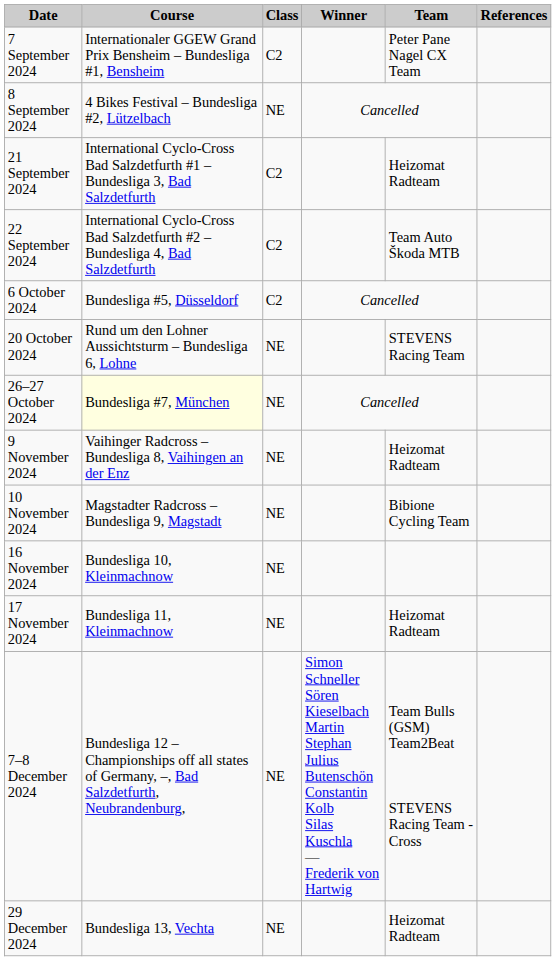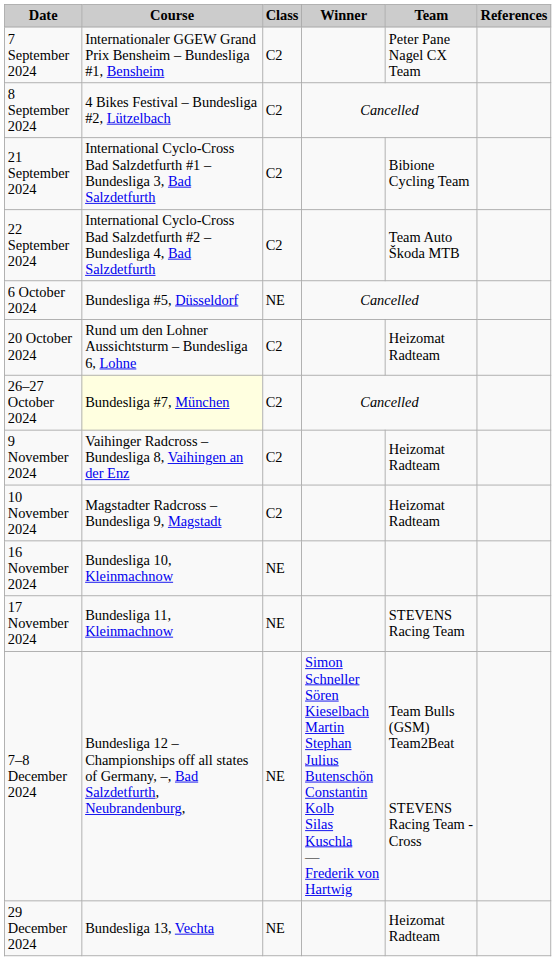8 September 2024 | Class: NE -> C2
21 September 2024 | Team: Heizomat Radteam -> Bibione Cycling Team
6 October 2024 | Class: C2 -> NE
20 October 2024 | Class: NE -> C2
20 October 2024 | Team: STEVENS Racing Team -> Heizomat Radteam
26–27 October 2024 | Class: NE -> C2
9 November 2024 | Class: NE -> C2
10 November 2024 | Class: NE -> C2
10 November 2024 | Team: Bibione Cycling Team -> Heizomat Radteam
17 November 2024 | Team: Heizomat Radteam -> STEVENS Racing Team
